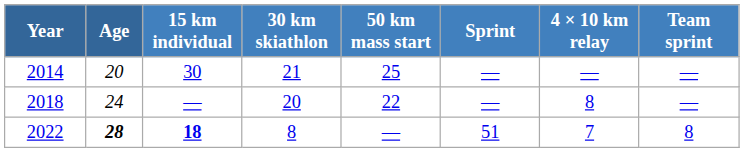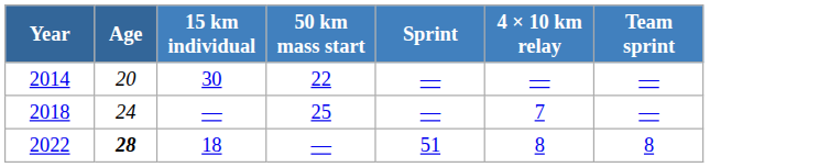- column: 30 km skiathlon | 21 | 20 | 8
2014 | 50 km mass start: 25 -> 22
2018 | 50 km mass start: 22 -> 25
2018 | 4 × 10 km relay: 8 -> 7
2022 | 15 km individual: bold -> normal
2022 | 4 × 10 km relay: 7 -> 8
